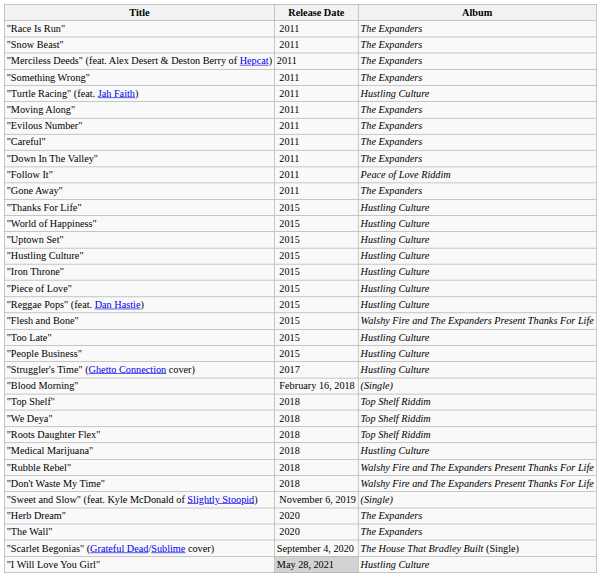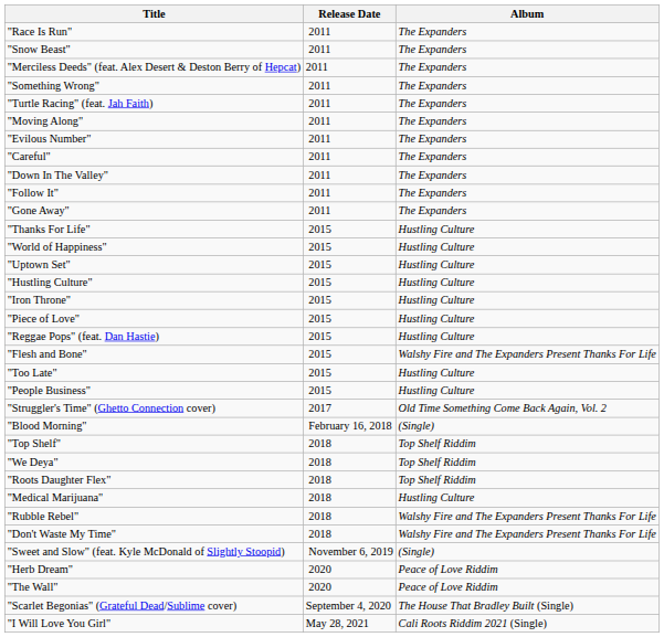"Turtle Racing" (feat. Jah Faith) | Album: Hustling Culture -> The Expanders
"Follow It" | Album: Peace of Love Riddim -> The Expanders
"Struggler's Time" (Ghetto Connection cover) | Album: Hustling Culture -> Old Time Something Come Back Again, Vol. 2
"Herb Dream" | Album: The Expanders -> Peace of Love Riddim
"The Wall" | Album: The Expanders -> Peace of Love Riddim
"I Will Love You Girl" | Release Date: lightgrey background -> no background
"I Will Love You Girl" | Album: Hustling Culture -> Cali Roots Riddim 2021 (Single)
